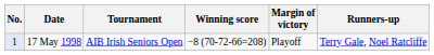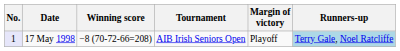columns swapped: Tournament <-> Winning score
17 May 1998 | Runners-up: no background -> lightblue background
